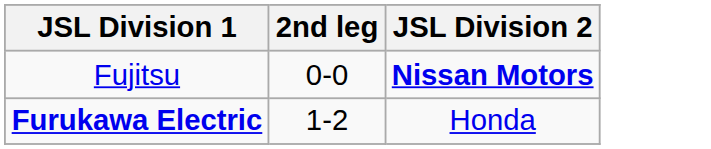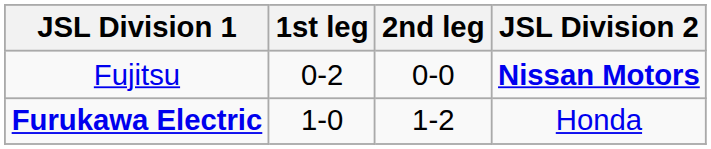+ column: 1st leg | 0-2 | 1-0
